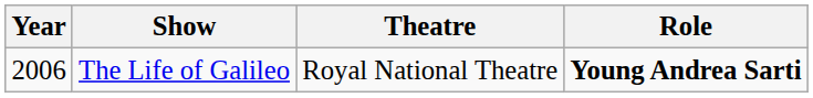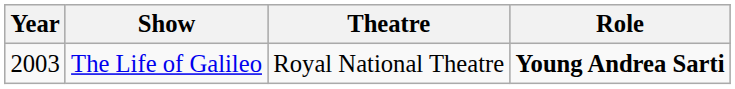The Life of Galileo | Year: 2006 -> 2003
